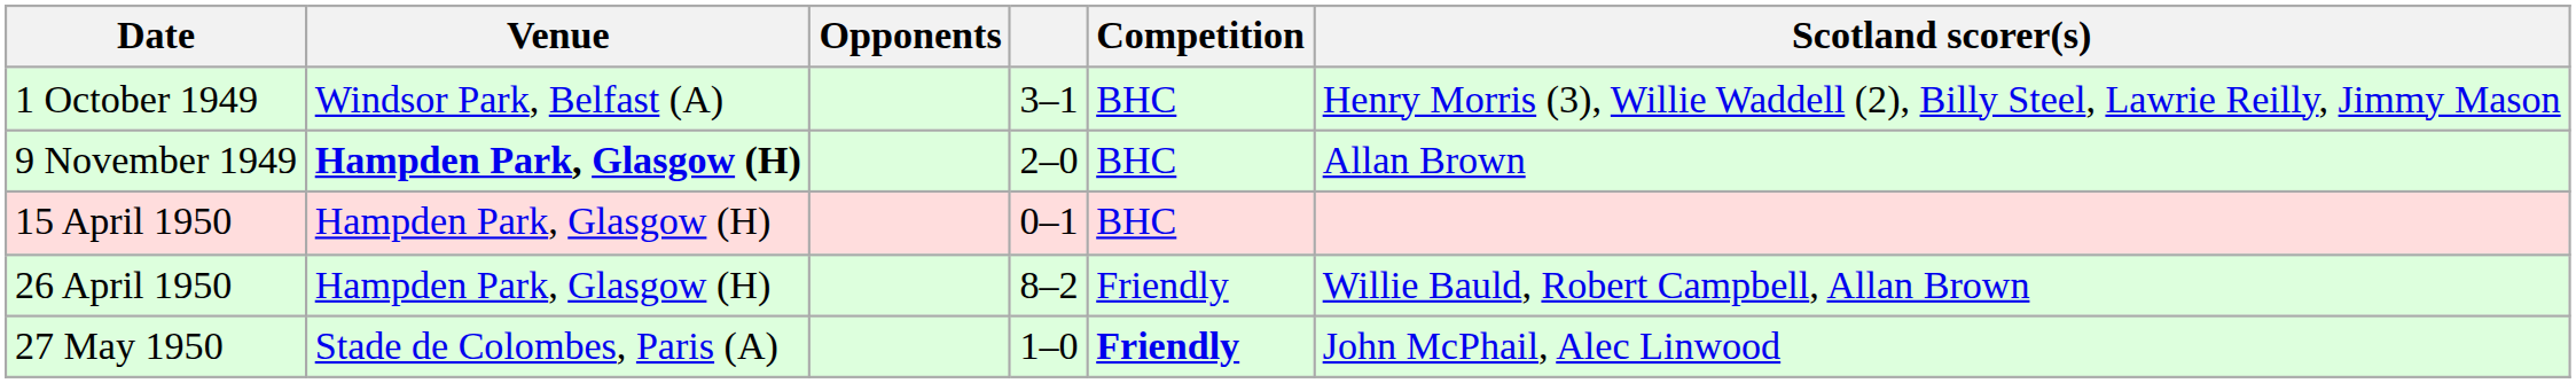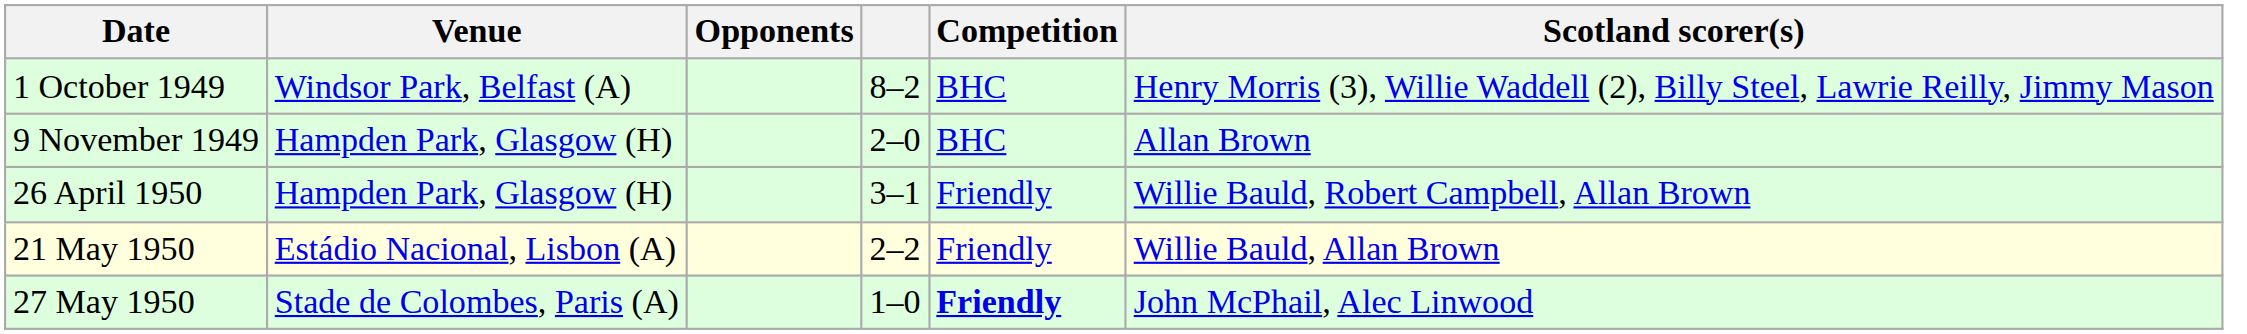1 October 1949 | column 4: 3–1 -> 8–2
9 November 1949 | Venue: bold -> normal
- row: 15 April 1950 | Hampden Park, Glasgow (H) | 0–1 | BHC
26 April 1950 | column 4: 8–2 -> 3–1
+ row: 21 May 1950 | Estádio Nacional, Lisbon (A) | 2–2 | Friendly | Willie Bauld, Allan Brown
